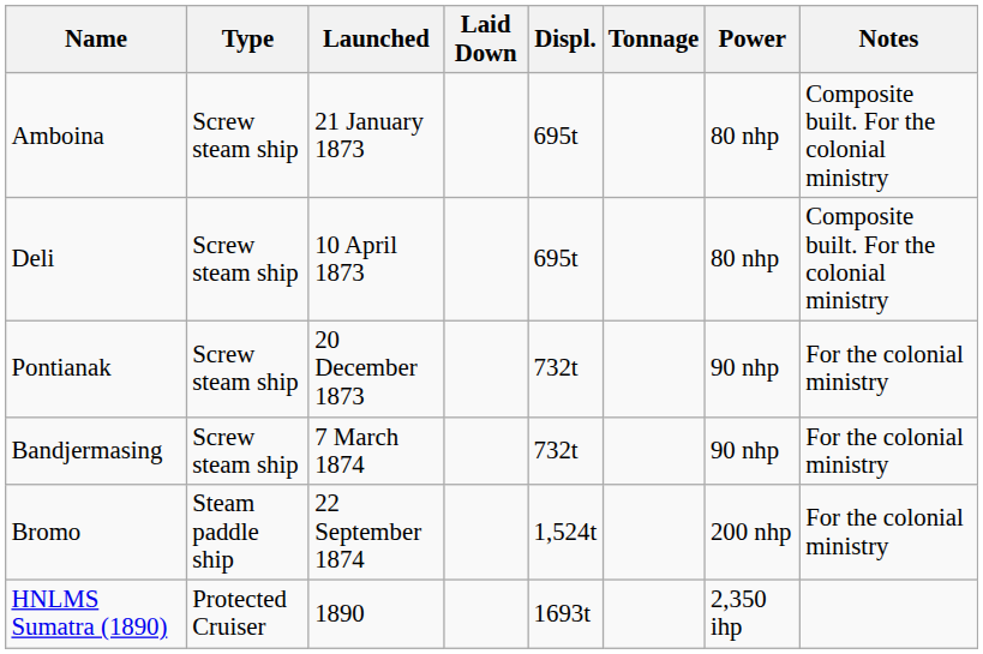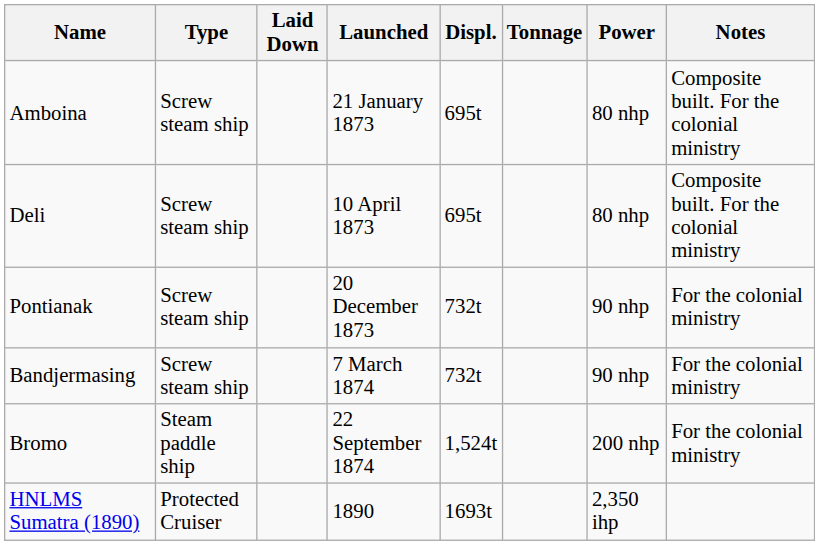columns swapped: Laid Down <-> Launched
